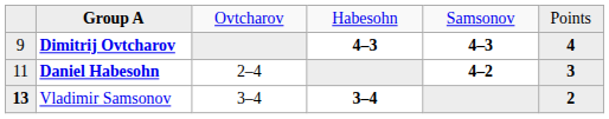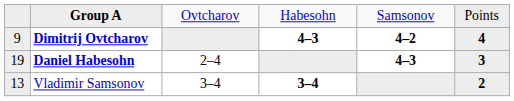Dimitrij Ovtcharov | column 5: 4–3 -> 4–2
Daniel Habesohn | column 1: 11 -> 19
Daniel Habesohn | column 5: 4–2 -> 4–3
Vladimir Samsonov | column 1: bold -> normal
